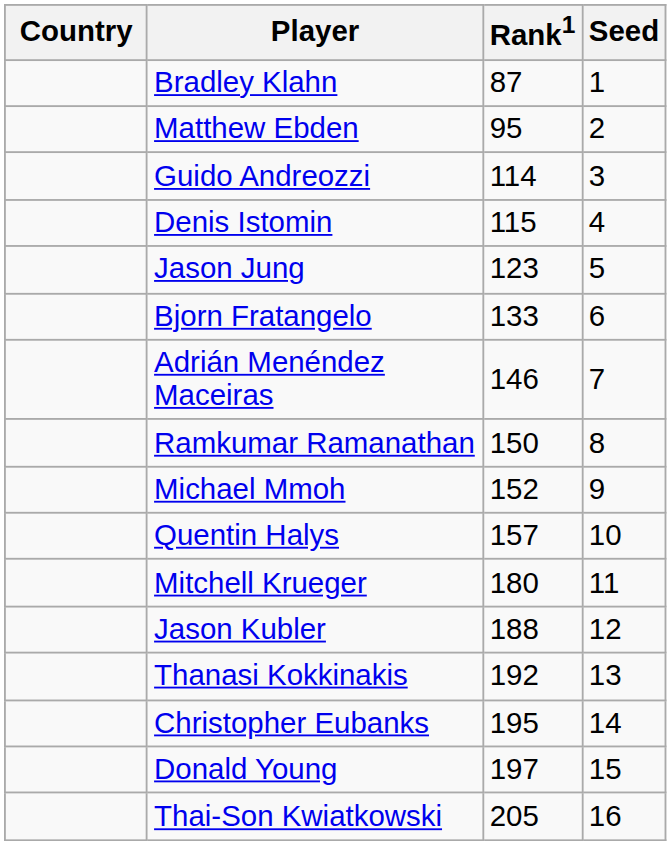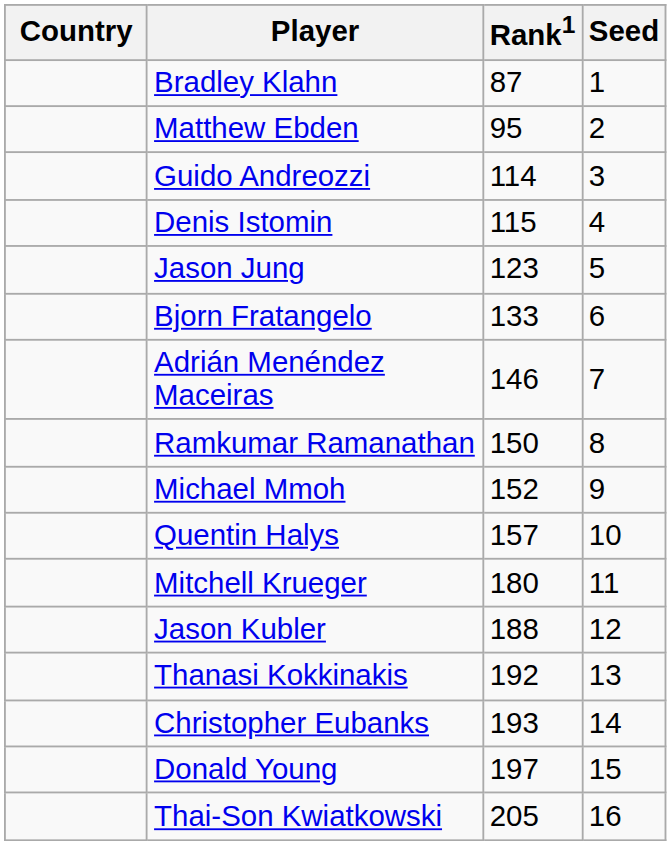Christopher Eubanks | Rank1: 195 -> 193
